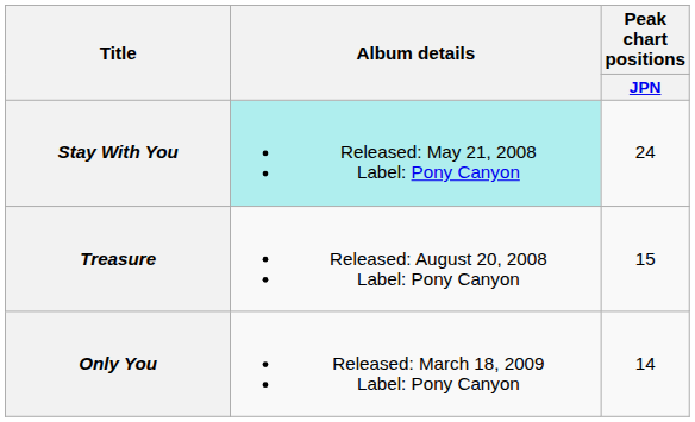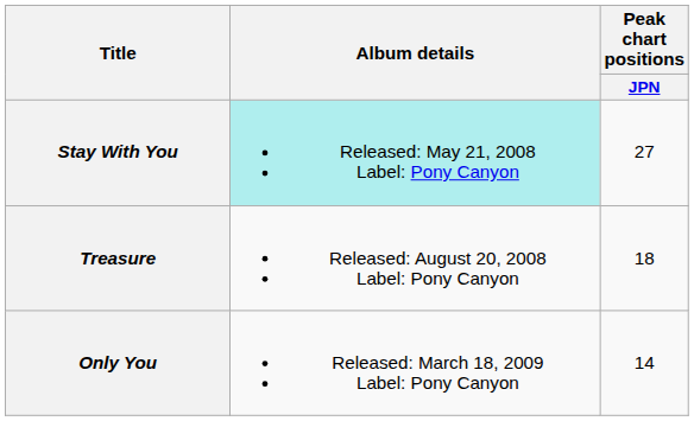Stay With You | Peak chart positions / JPN: 24 -> 27
Treasure | Peak chart positions / JPN: 15 -> 18
